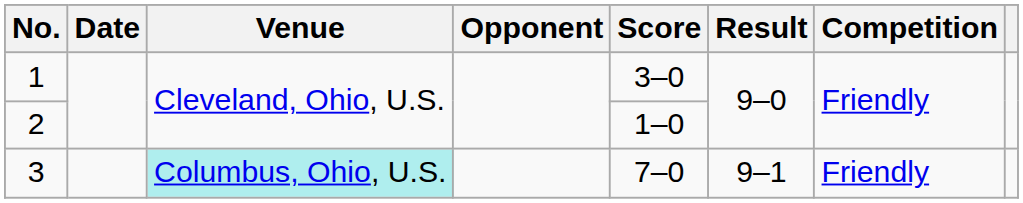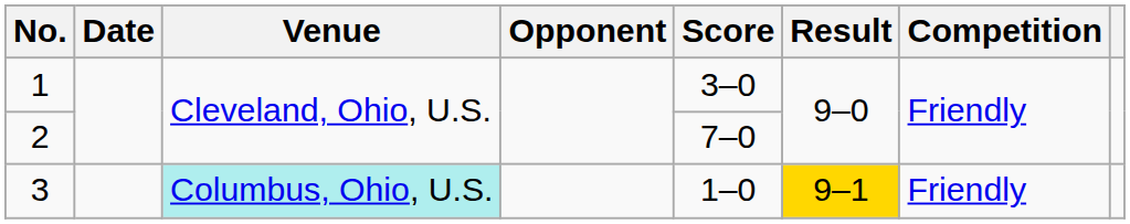2 | Score: 1–0 -> 7–0
3 | Score: 7–0 -> 1–0
3 | Result: no background -> gold background
